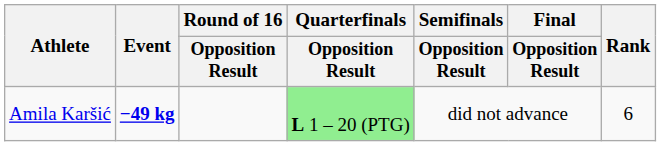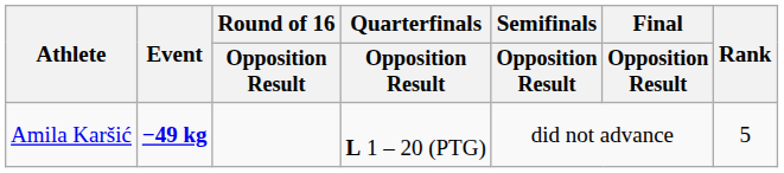Amila Karšić | Quarterfinals / Opposition Result: lightgreen background -> no background
Amila Karšić | Rank: 6 -> 5
